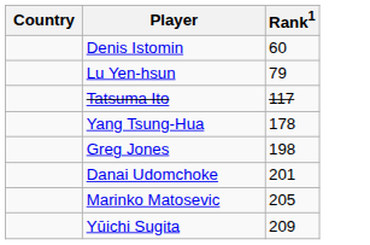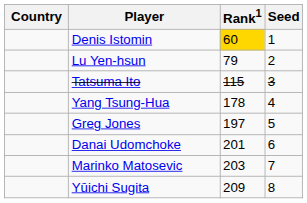+ column: Seed | 1 | 2 | 3 | 4 | 5 | 6 | 7 | 8
Denis Istomin | Rank1: no background -> gold background
Tatsuma Ito | Rank1: 117 -> 115
Greg Jones | Rank1: 198 -> 197
Marinko Matosevic | Rank1: 205 -> 203
